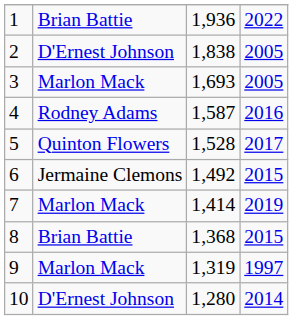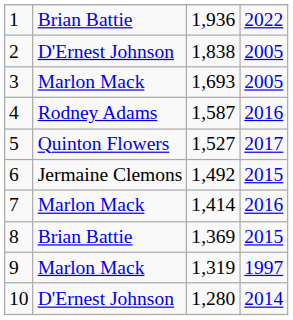5 | column 3: 1,528 -> 1,527
7 | column 4: 2019 -> 2016
8 | column 3: 1,368 -> 1,369
